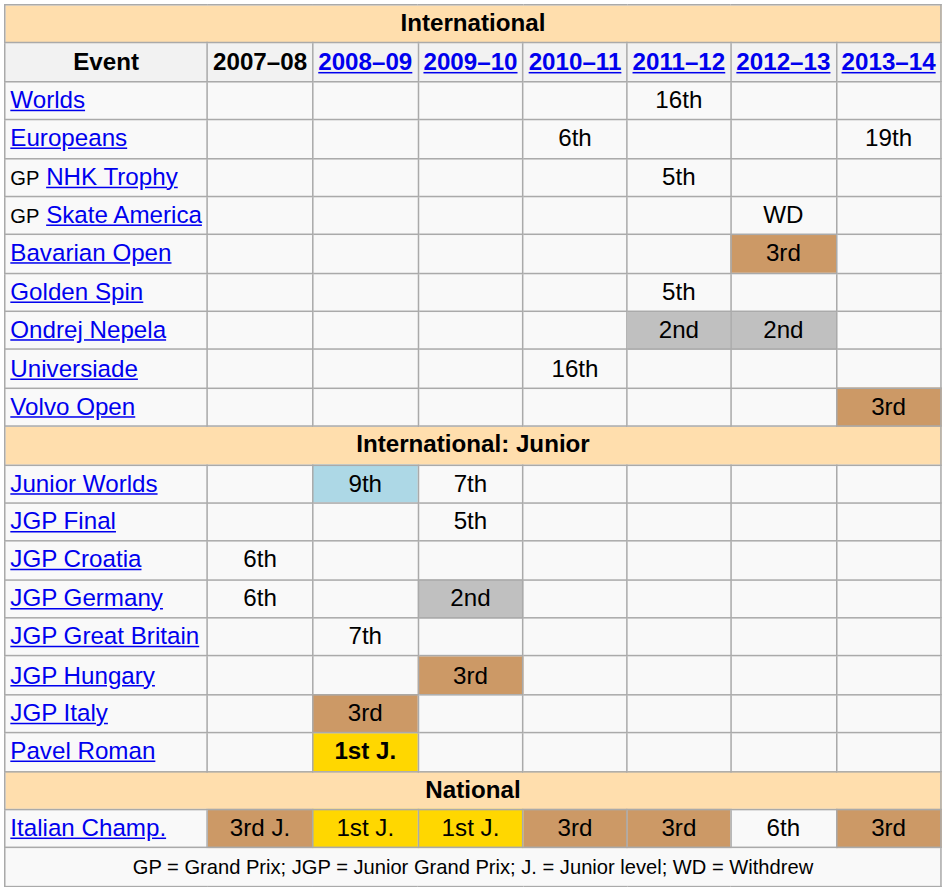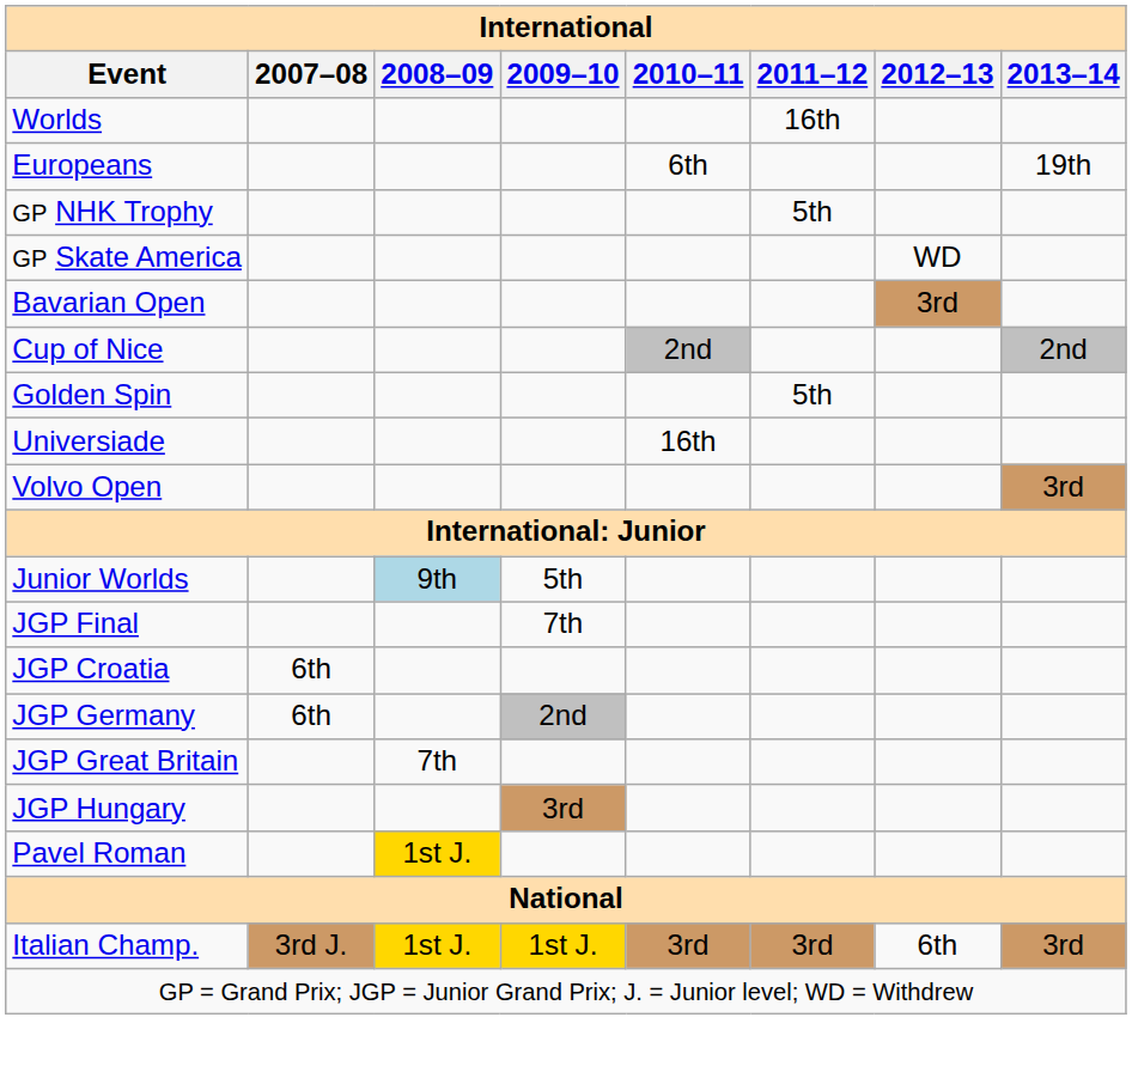+ row: Cup of Nice | 2nd | 2nd
- row: Ondrej Nepela | 2nd | 2nd
Junior Worlds | 2009–10: 7th -> 5th
JGP Final | 2009–10: 5th -> 7th
- row: JGP Italy | 3rd
Pavel Roman | 2008–09: bold -> normal
